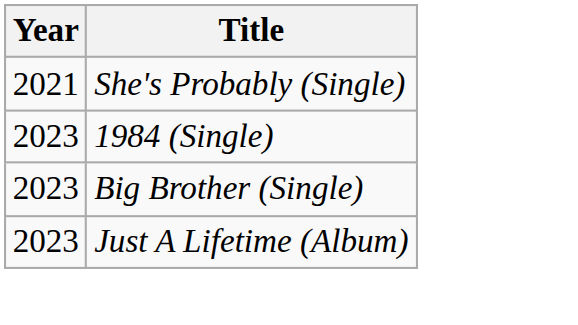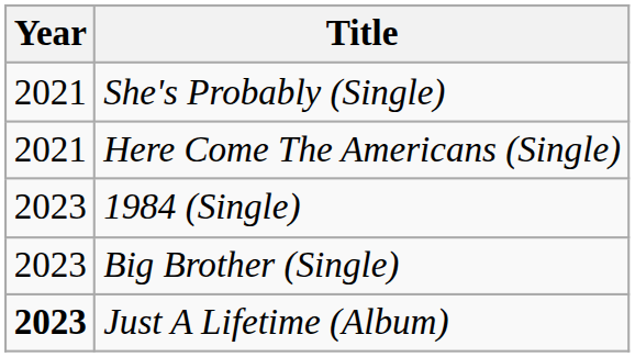+ row: 2021 | Here Come The Americans (Single)
Just A Lifetime (Album) | Year: normal -> bold
